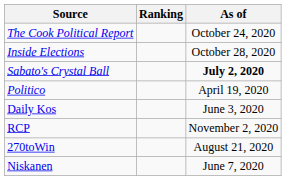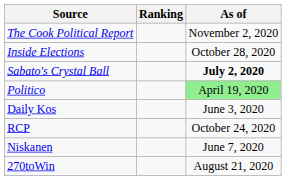The Cook Political Report | As of: October 24, 2020 -> November 2, 2020
Politico | As of: no background -> lightgreen background
RCP | As of: November 2, 2020 -> October 24, 2020
rows swapped: Niskanen <-> 270toWin
